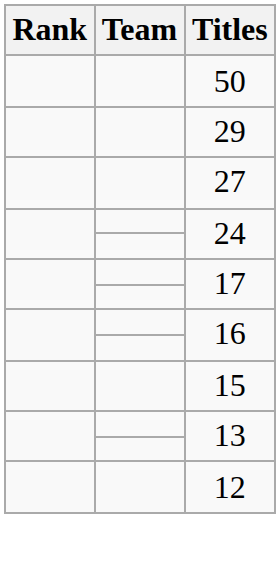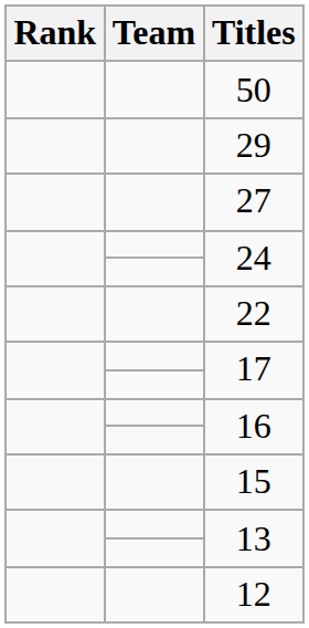+ row: 22
